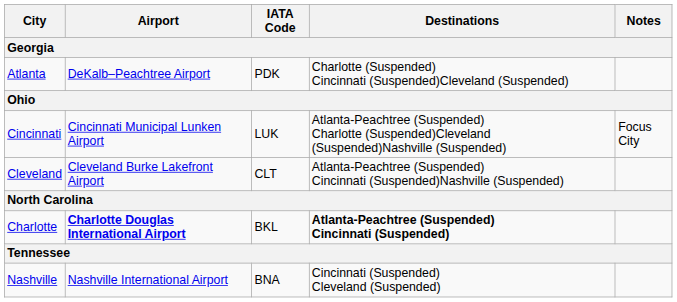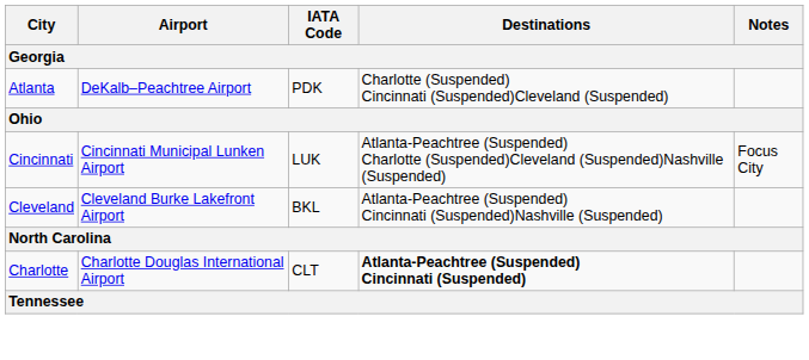Cleveland | IATA Code: CLT -> BKL
Charlotte | Airport: bold -> normal
Charlotte | IATA Code: BKL -> CLT
- row: Nashville | Nashville International Airport | BNA | Cincinnati (Suspended) Cleveland (Suspended)
